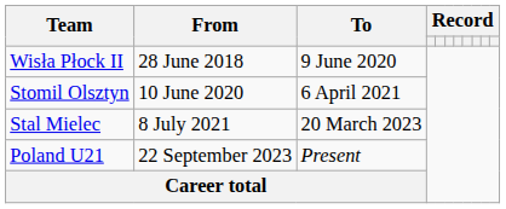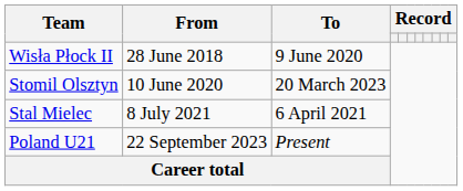Stomil Olsztyn | To: 6 April 2021 -> 20 March 2023
Stal Mielec | To: 20 March 2023 -> 6 April 2021
